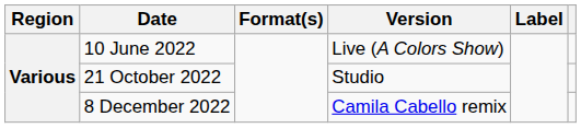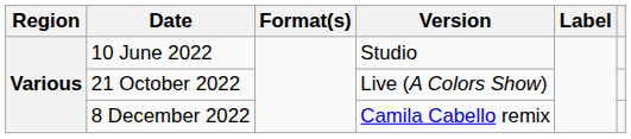10 June 2022 | Version: Live (A Colors Show) -> Studio
21 October 2022 | Version: Studio -> Live (A Colors Show)
